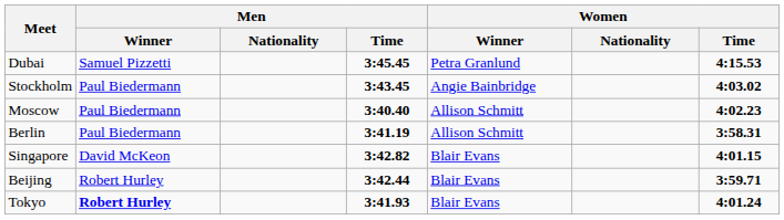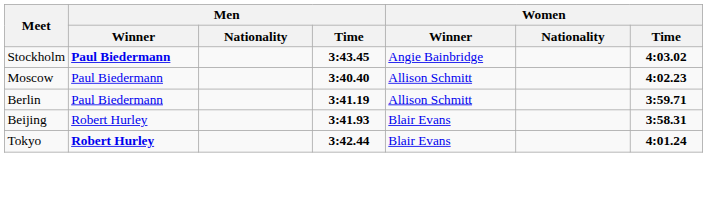- row: Dubai | Samuel Pizzetti | 3:45.45 | Petra Granlund | 4:15.53
Stockholm | Men / Winner: normal -> bold
Berlin | Women / Time: 3:58.31 -> 3:59.71
- row: Singapore | David McKeon | 3:42.82 | Blair Evans | 4:01.15
Beijing | Men / Time: 3:42.44 -> 3:41.93
Beijing | Women / Time: 3:59.71 -> 3:58.31
Tokyo | Men / Time: 3:41.93 -> 3:42.44
